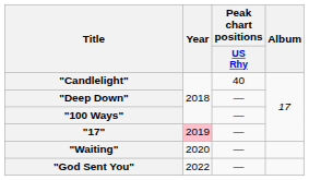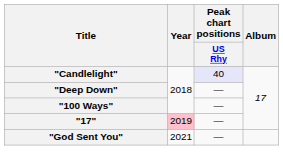"Candlelight" | Peak chart positions / US Rhy: no background -> lavender background
- row: "Waiting" | 2020 | —
"God Sent You" | Year: 2022 -> 2021
